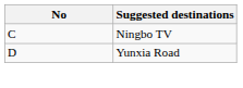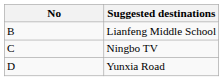+ row: B | Lianfeng Middle School
